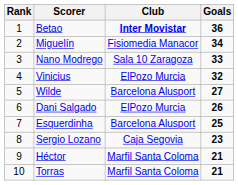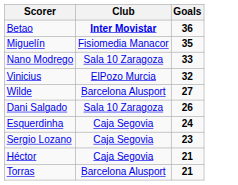- column: Rank | 1 | 2 | 3 | 4 | 5 | 6 | 7 | 8 | 9 | 10
Miguelín | Goals: 34 -> 35
Dani Salgado | Club: ElPozo Murcia -> Sala 10 Zaragoza
Esquerdinha | Club: Barcelona Alusport -> Caja Segovia
Esquerdinha | Goals: 25 -> 24
Héctor | Club: Marfil Santa Coloma -> Caja Segovia
Torras | Club: Marfil Santa Coloma -> Barcelona Alusport
